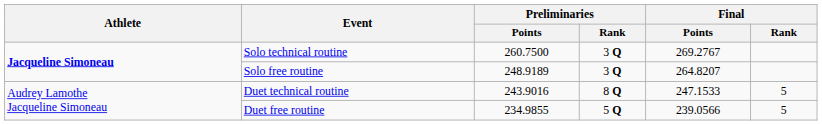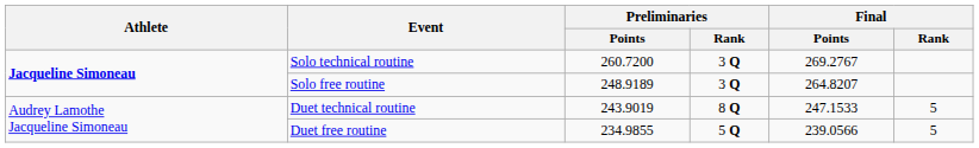Solo technical routine | Preliminaries / Points: 260.7500 -> 260.7200
Duet technical routine | Preliminaries / Points: 243.9016 -> 243.9019
